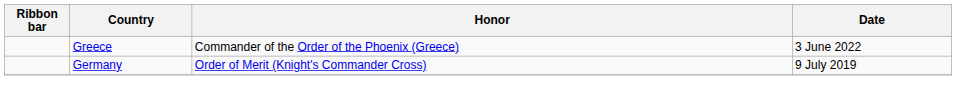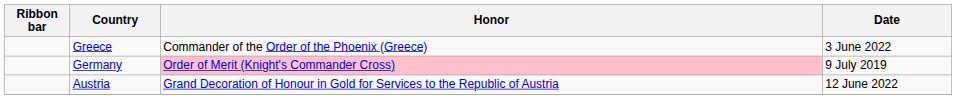Germany | Honor: no background -> pink background
+ row: Austria | Grand Decoration of Honour in Gold for Services to the Republic of Austria | 12 June 2022
